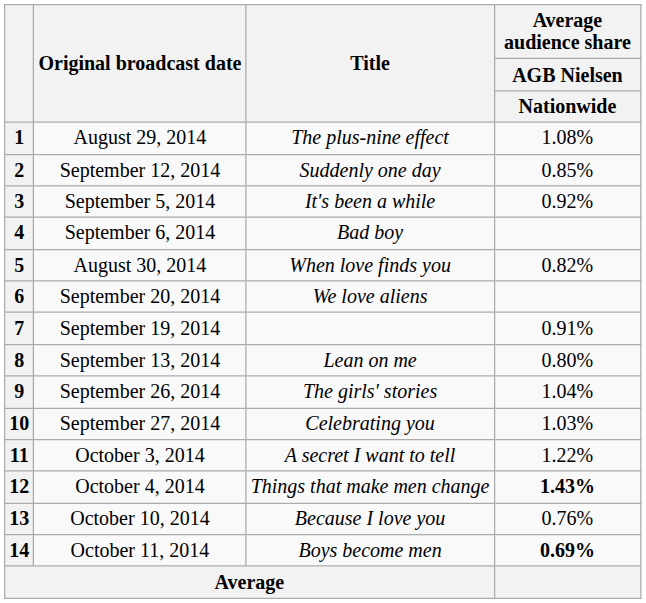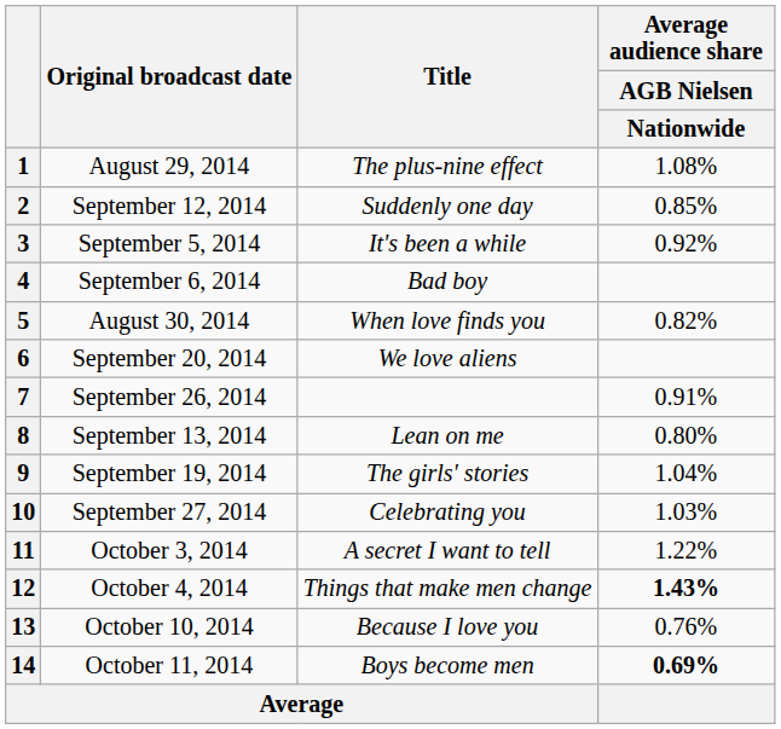7 | Original broadcast date: September 19, 2014 -> September 26, 2014
9 | Original broadcast date: September 26, 2014 -> September 19, 2014
